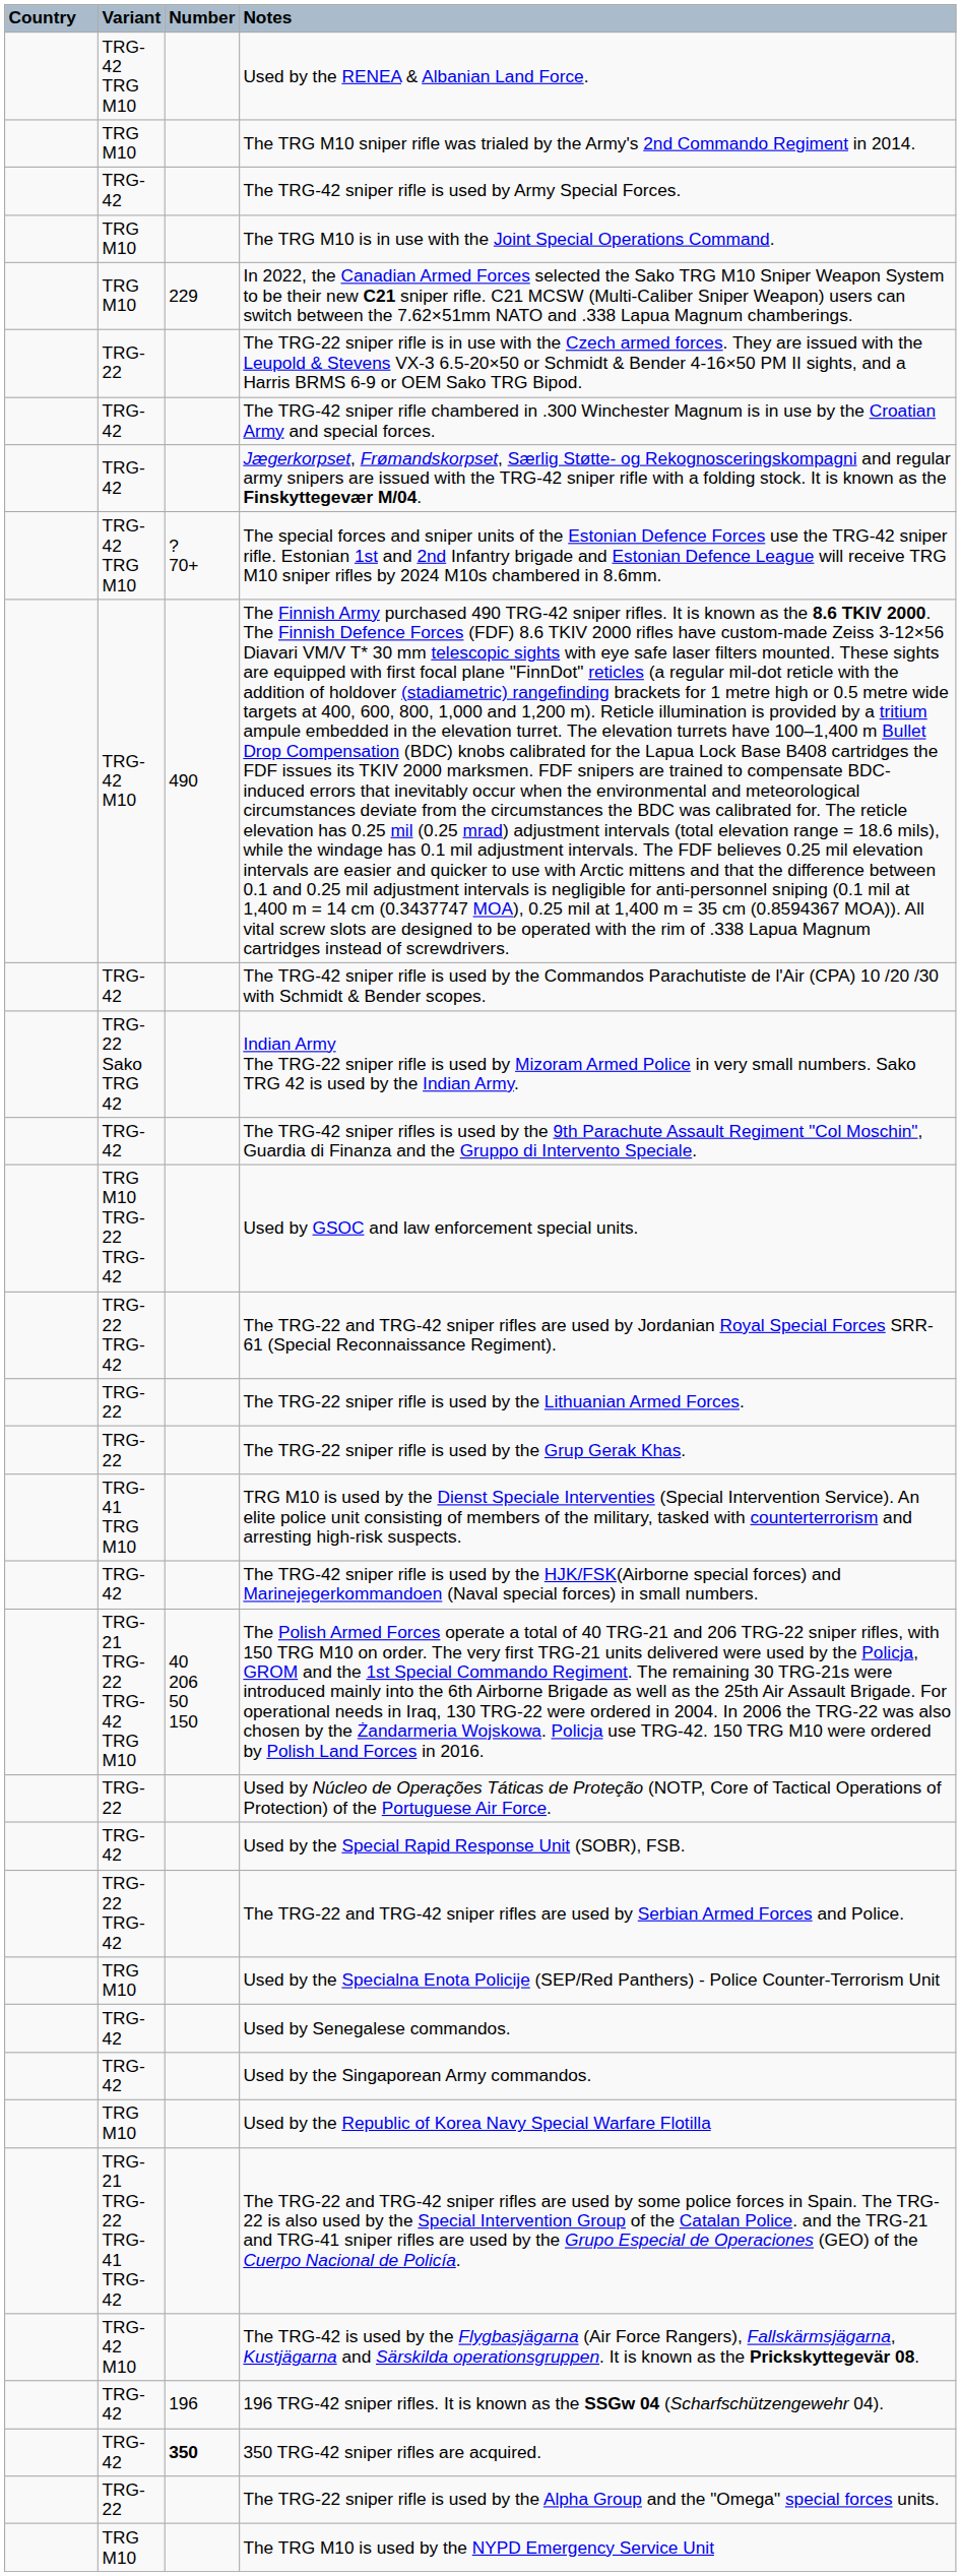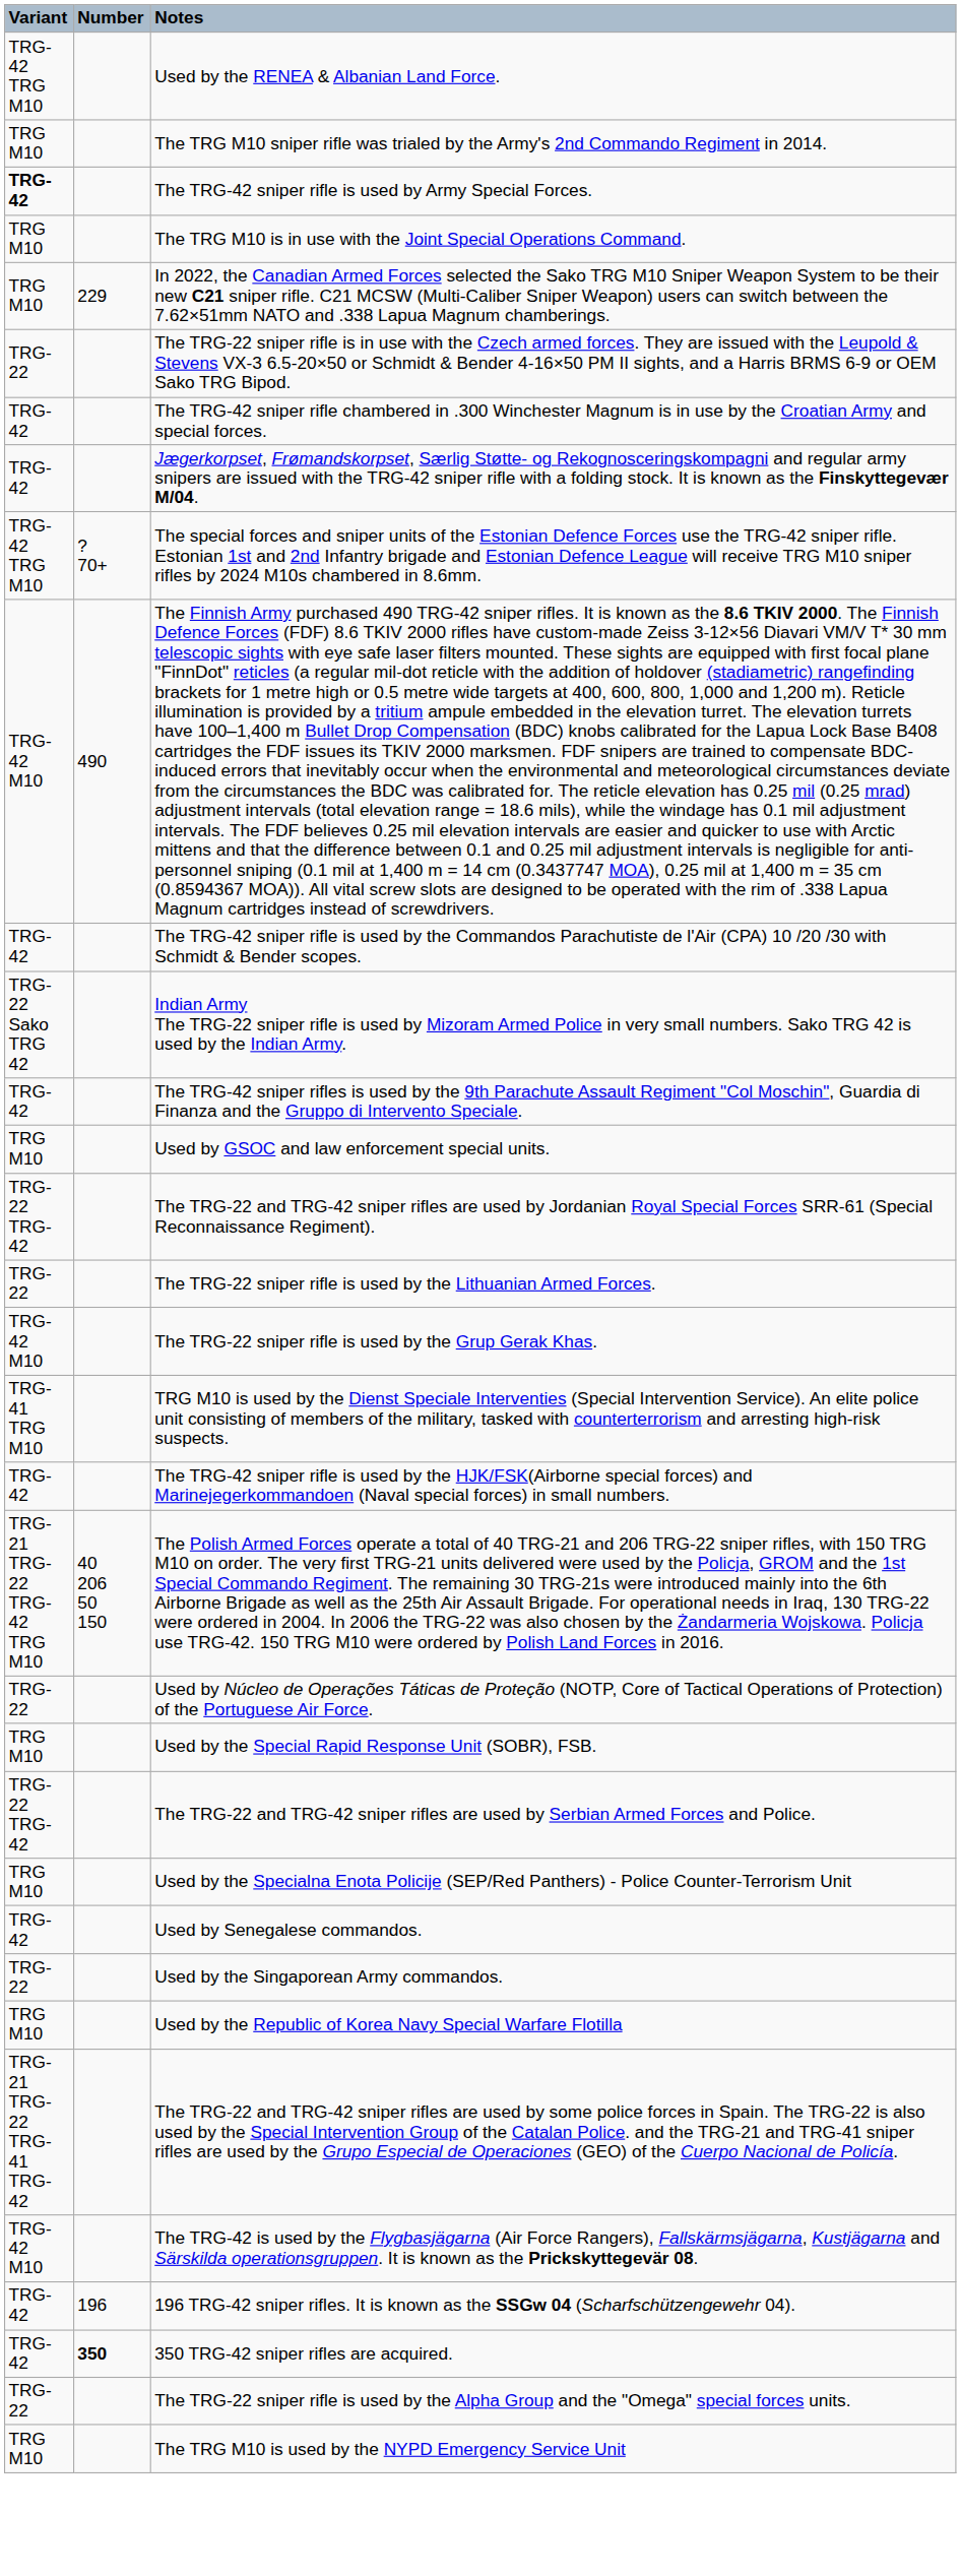- column: Country
The TRG-42 sniper rifle is used by Army Special Forces. | Variant: normal -> bold
Used by GSOC and law enforcement special units. | Variant: TRG M10 TRG-22 TRG-42 -> TRG M10
The TRG-22 sniper rifle is used by the Grup Gerak Khas. | Variant: TRG-22 -> TRG-42 M10
Used by the Special Rapid Response Unit (SOBR), FSB. | Variant: TRG-42 -> TRG M10
Used by the Singaporean Army commandos. | Variant: TRG-42 -> TRG-22
